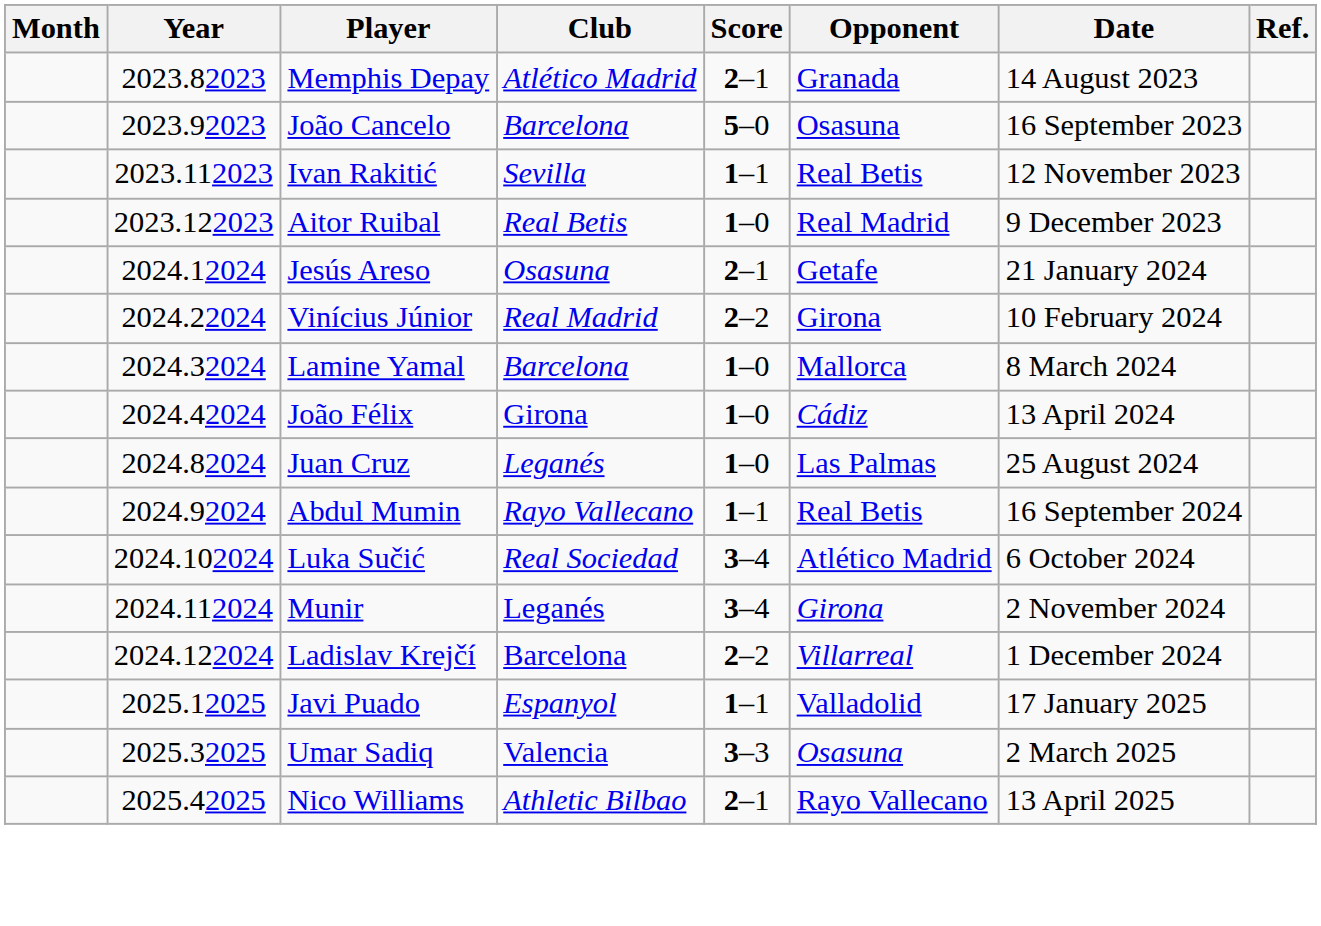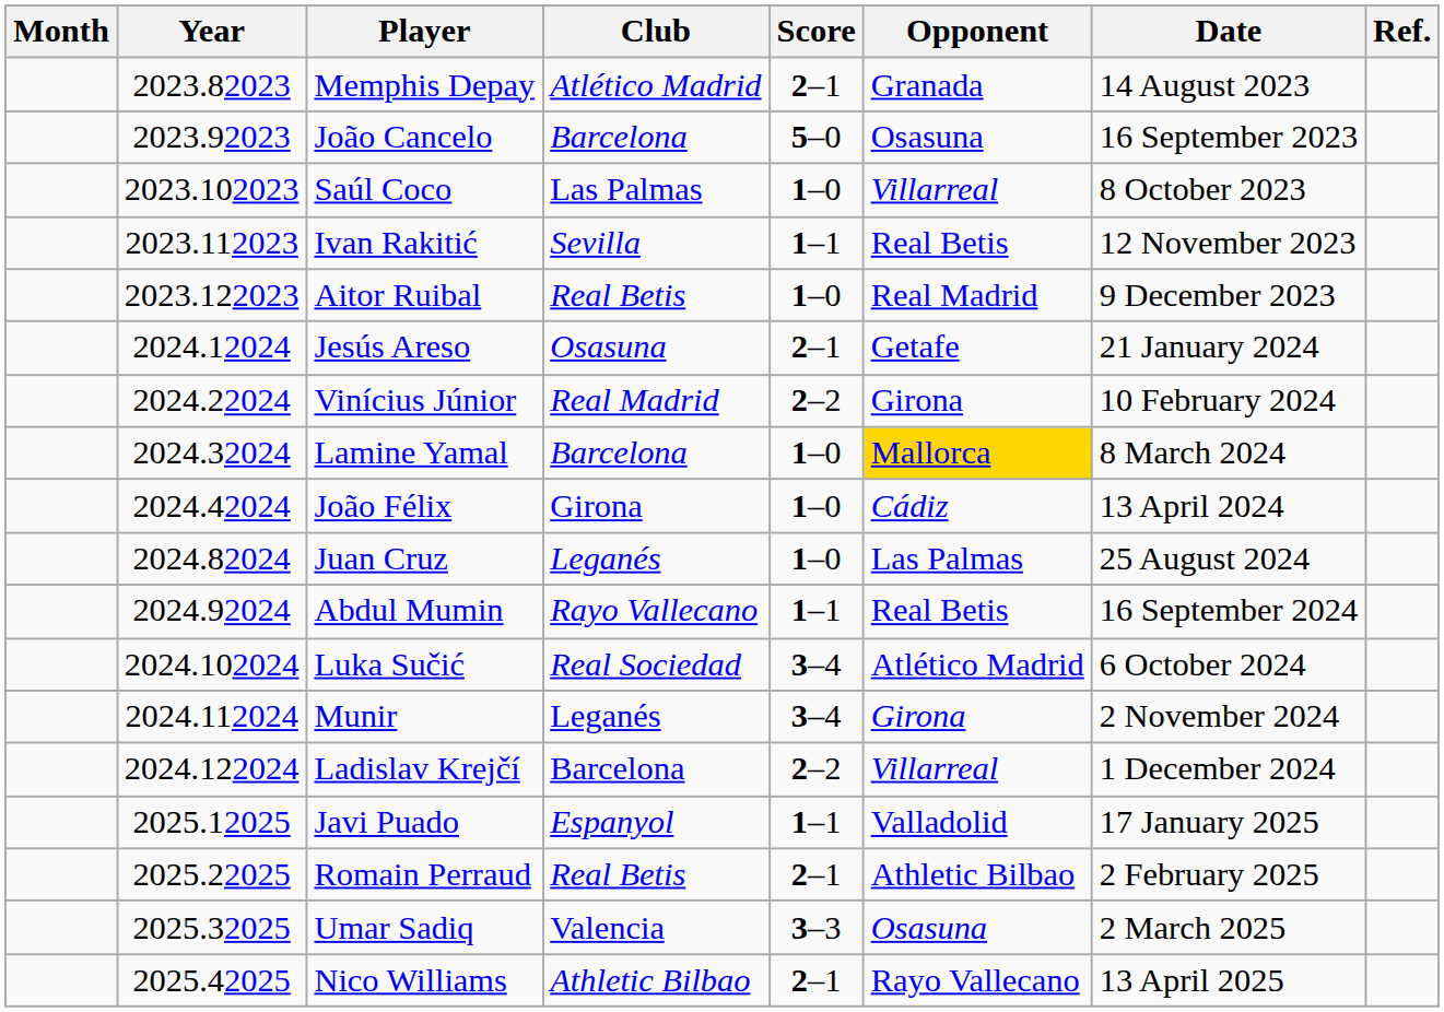+ row: 2023.102023 | Saúl Coco | Las Palmas | 1–0 | Villarreal | 8 October 2023
Lamine Yamal | Opponent: no background -> gold background
+ row: 2025.22025 | Romain Perraud | Real Betis | 2–1 | Athletic Bilbao | 2 February 2025
